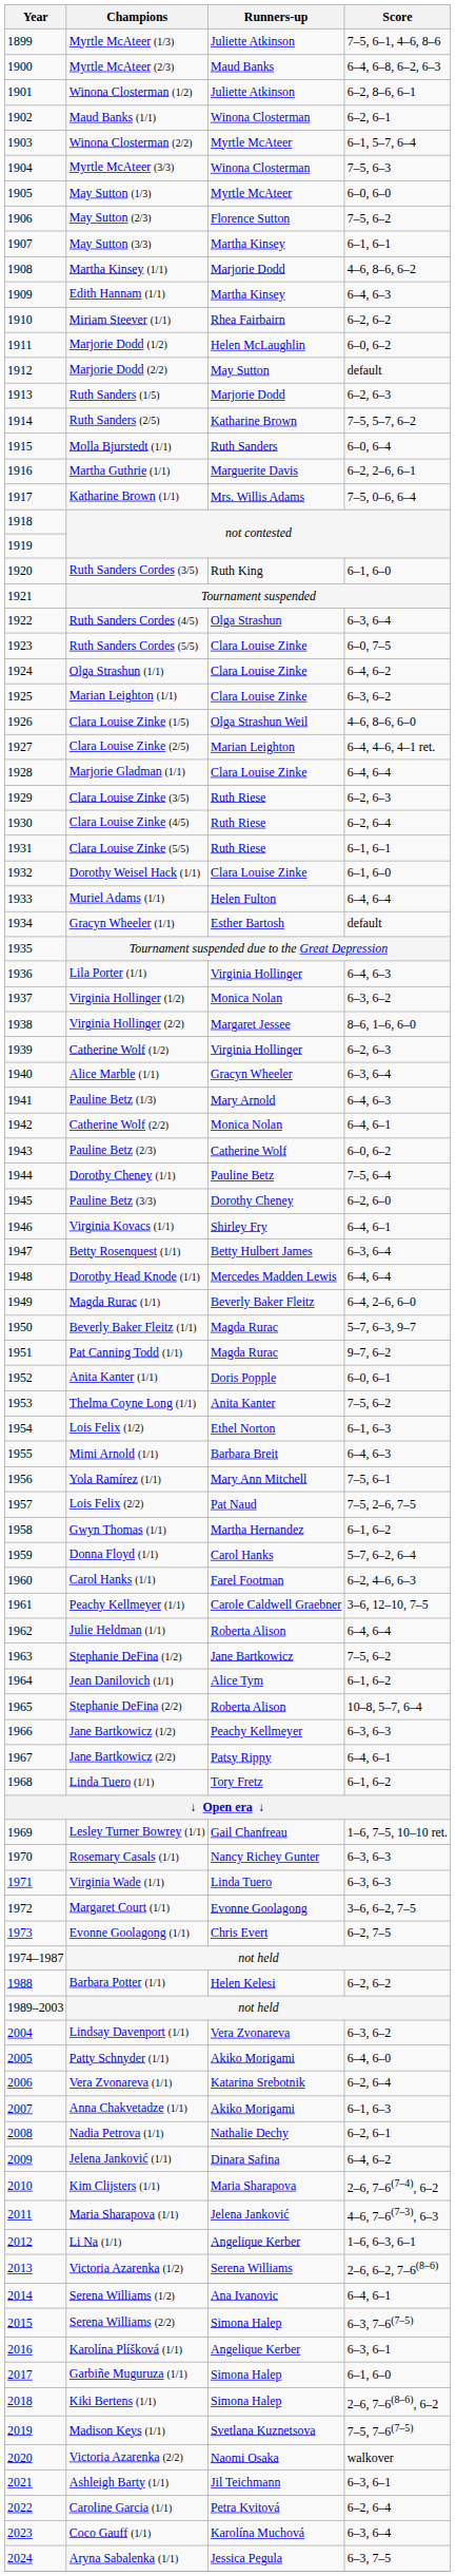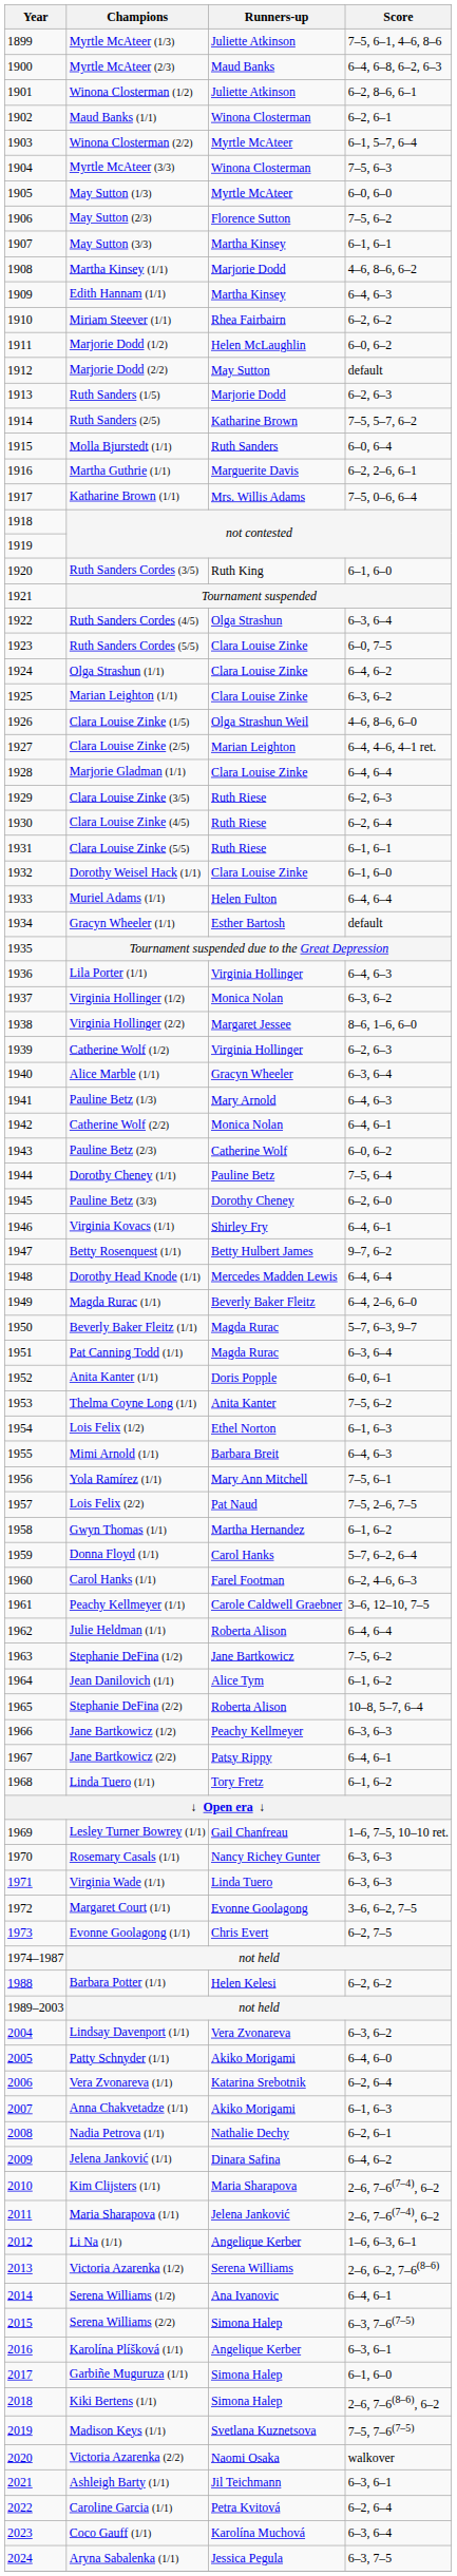Betty Rosenquest (1/1) | Score: 6–3, 6–4 -> 9–7, 6–2
Pat Canning Todd (1/1) | Score: 9–7, 6–2 -> 6–3, 6–4
Maria Sharapova (1/1) | Score: 4–6, 7–6(7–3), 6–3 -> 2–6, 7–6(7–4), 6–2
